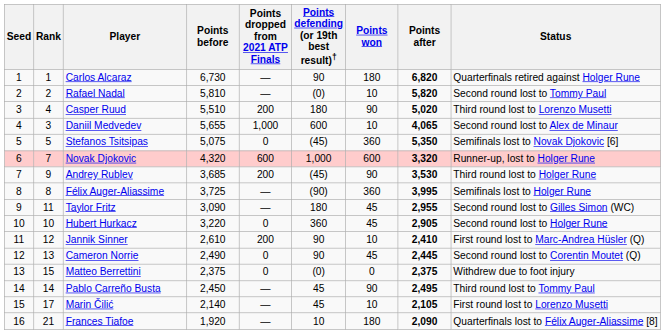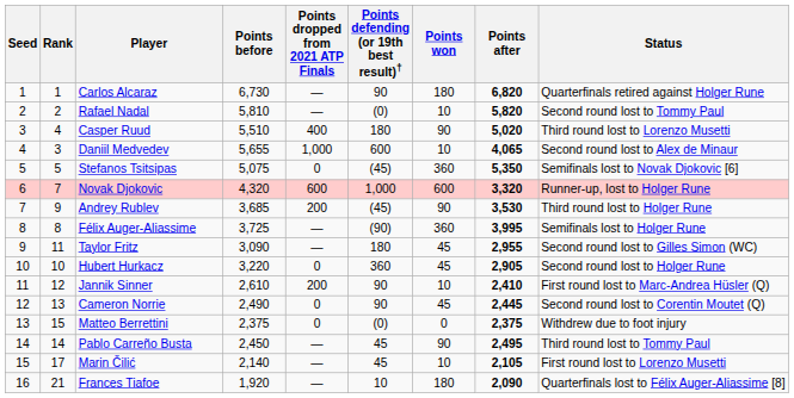Casper Ruud | Points dropped from 2021 ATP Finals: 200 -> 400
